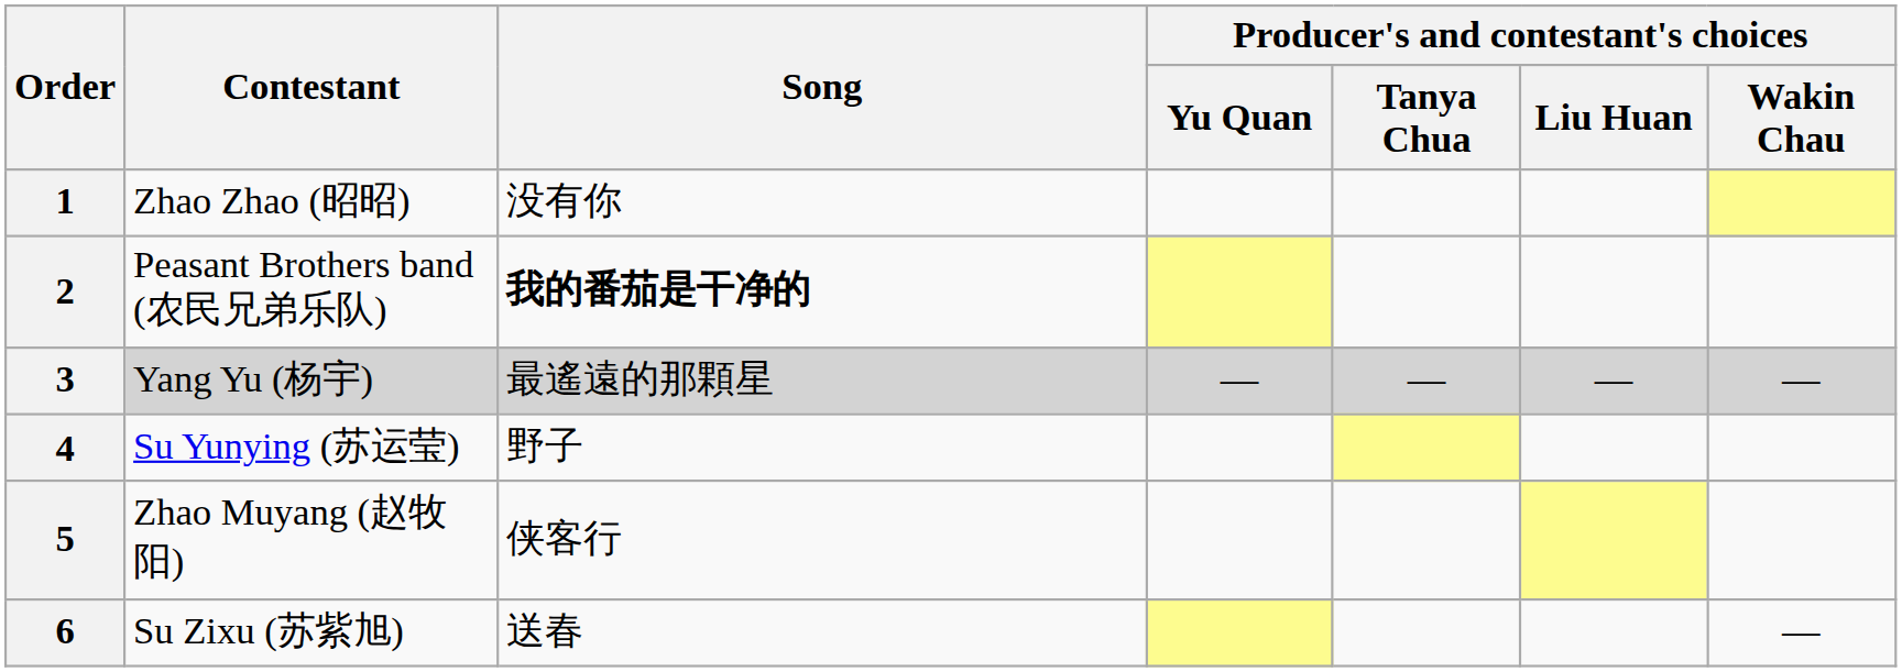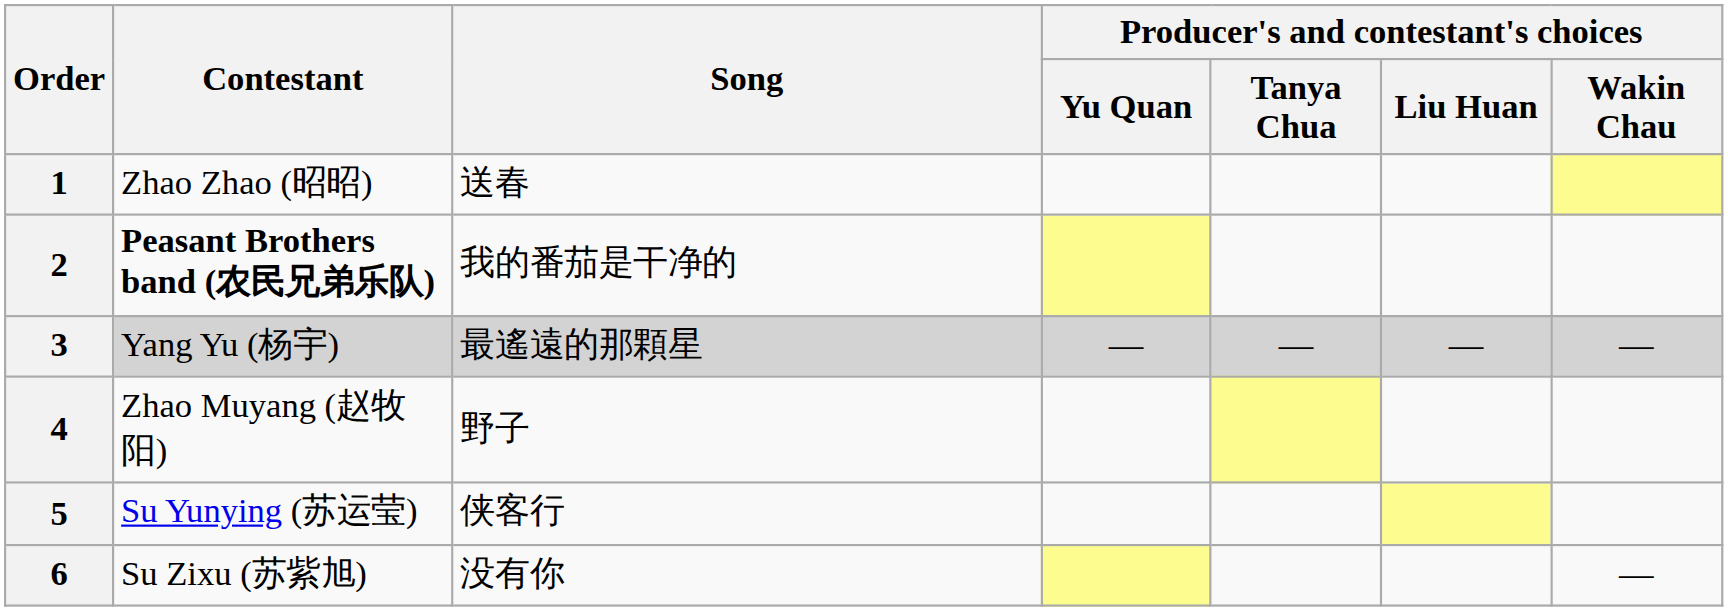1 | Song: 没有你 -> 送春
2 | Contestant: normal -> bold
2 | Song: bold -> normal
4 | Contestant: Su Yunying (苏运莹) -> Zhao Muyang (赵牧阳)
5 | Contestant: Zhao Muyang (赵牧阳) -> Su Yunying (苏运莹)
6 | Song: 送春 -> 没有你
